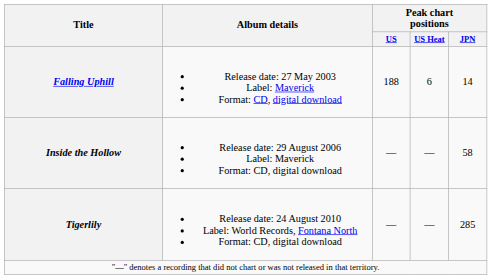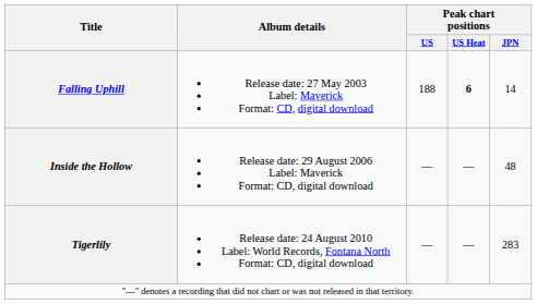Falling Uphill | Peak chart positions / US Heat: normal -> bold
Inside the Hollow | Peak chart positions / JPN: 58 -> 48
Tigerlily | Peak chart positions / JPN: 285 -> 283
